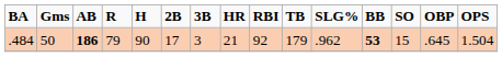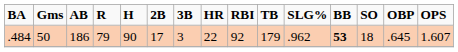.484 | AB: bold -> normal
.484 | HR: 21 -> 22
.484 | SO: 15 -> 18
.484 | OPS: 1.504 -> 1.607
